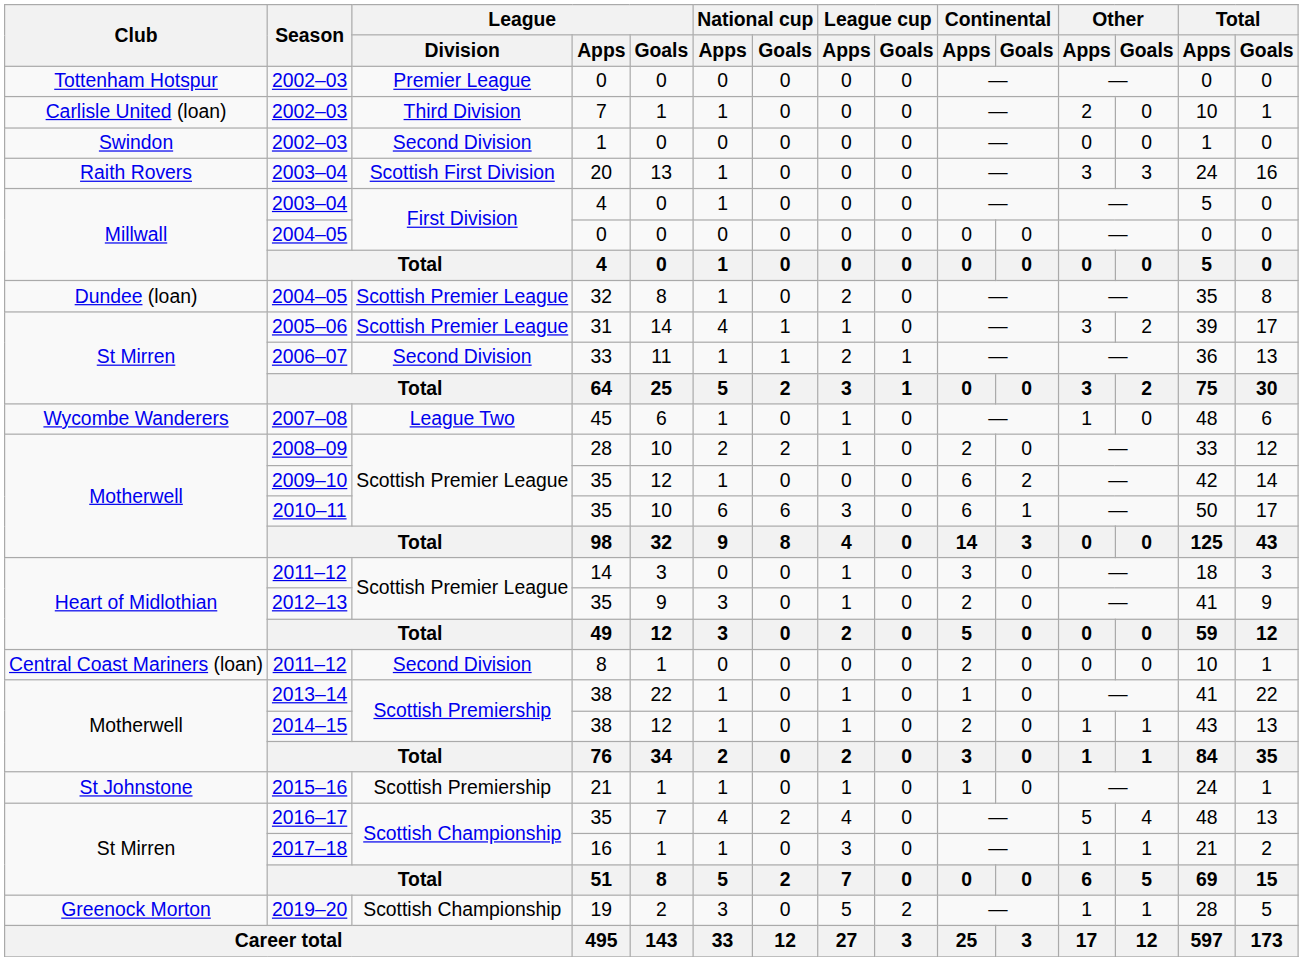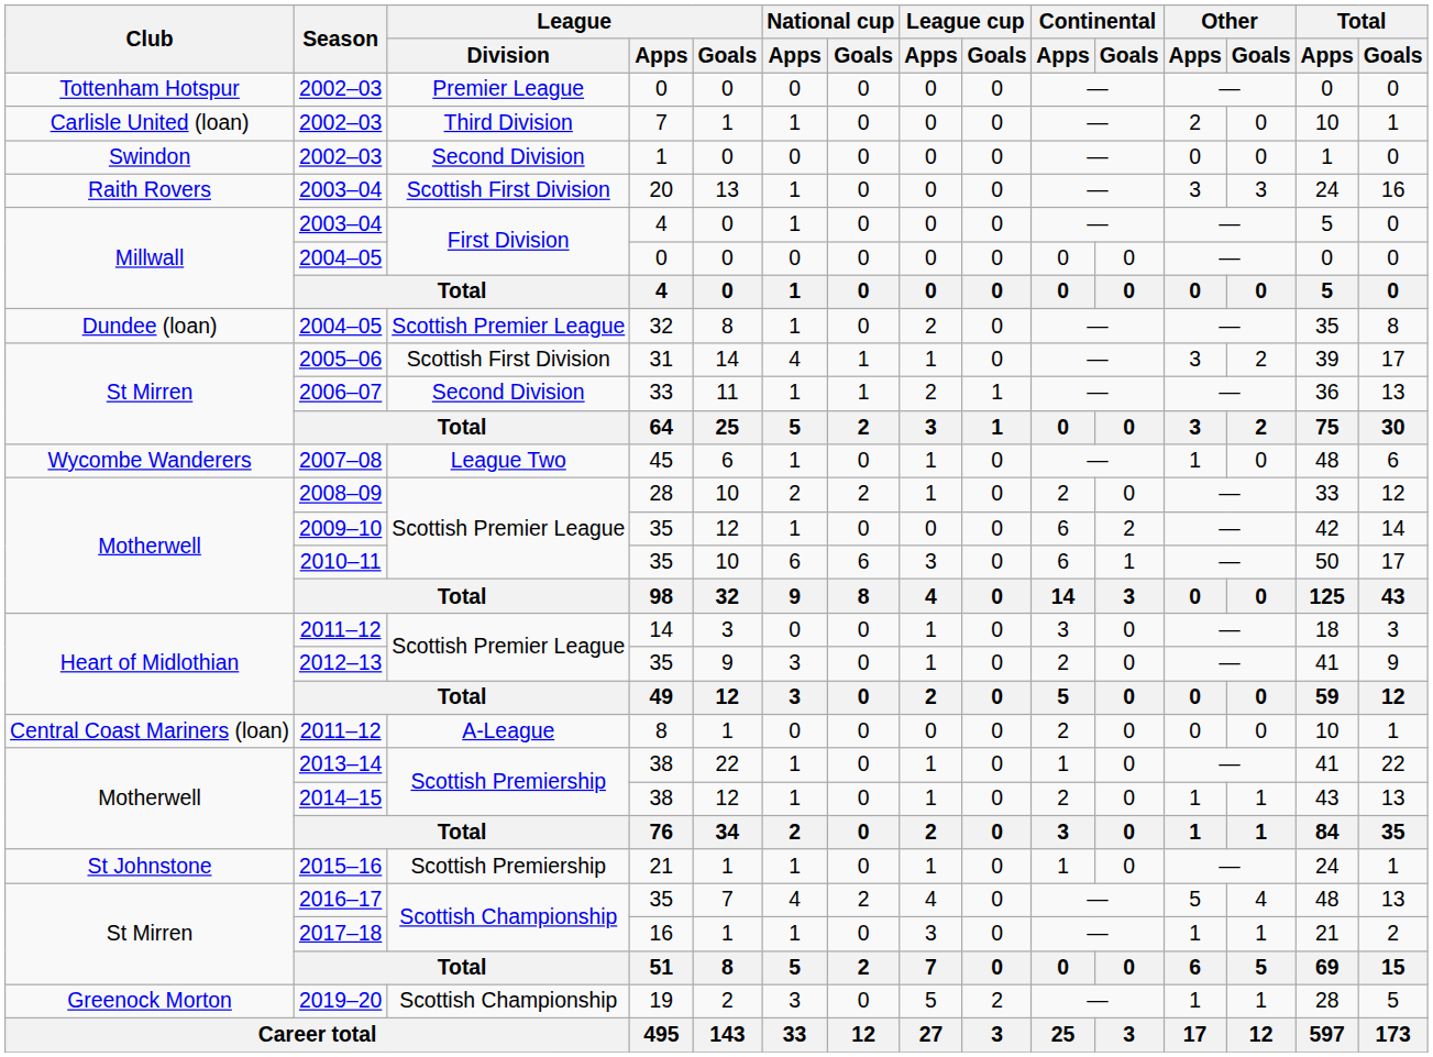2005–06 | League / Division: Scottish Premier League -> Scottish First Division
2011–12 / 8 | League / Division: Second Division -> A-League
